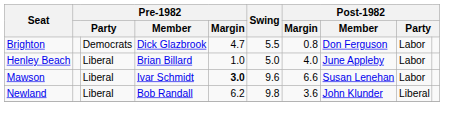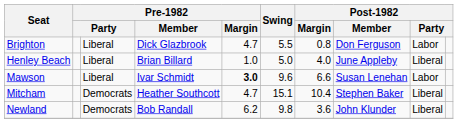Brighton | column 3: Democrats -> Liberal
Henley Beach | column 9: Labor -> Liberal
+ row: Mitcham | Democrats | Heather Southcott | 4.7 | 15.1 | 10.4 | Stephen Baker | Liberal
Newland | column 3: Liberal -> Democrats
